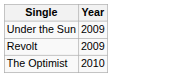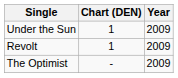+ column: Chart (DEN) | 1 | 1 | -
The Optimist | Year: 2010 -> 2009
